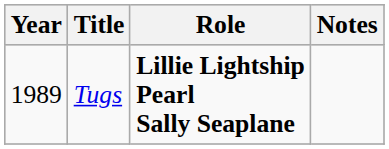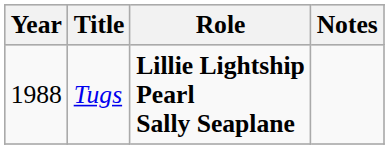Tugs | Year: 1989 -> 1988
